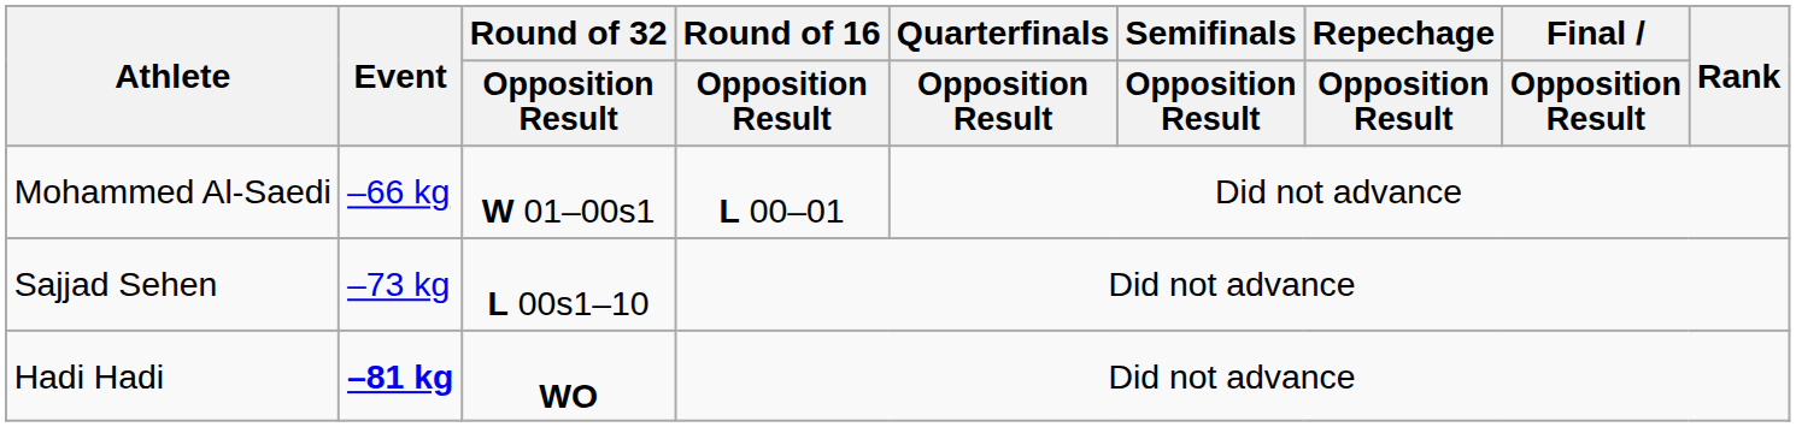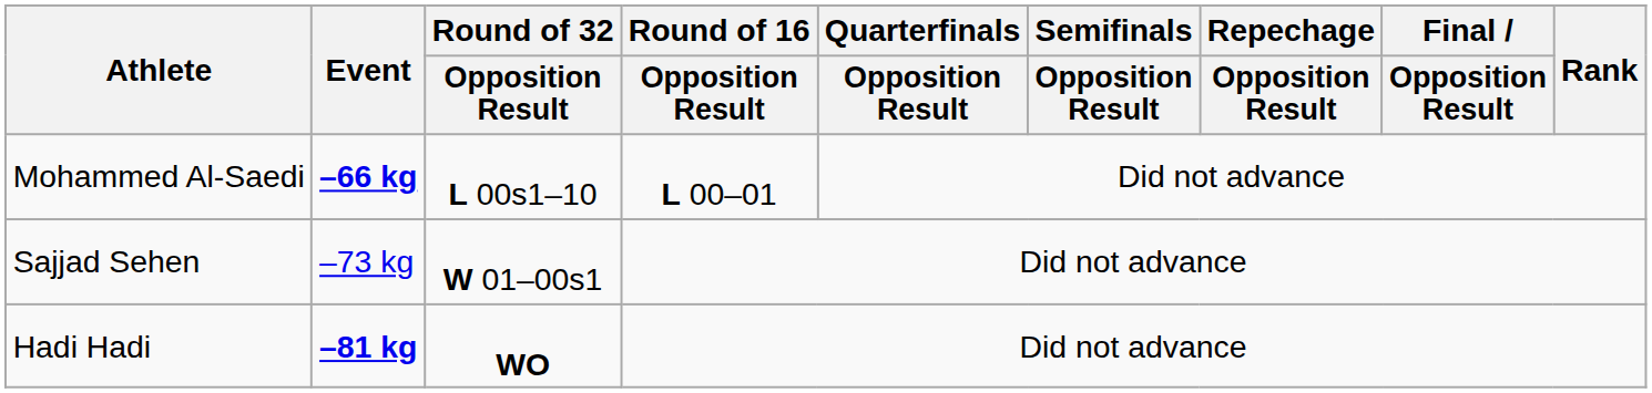Mohammed Al-Saedi | Event: normal -> bold
Mohammed Al-Saedi | Round of 32 / Opposition Result: W 01–00s1 -> L 00s1–10
Sajjad Sehen | Round of 32 / Opposition Result: L 00s1–10 -> W 01–00s1
